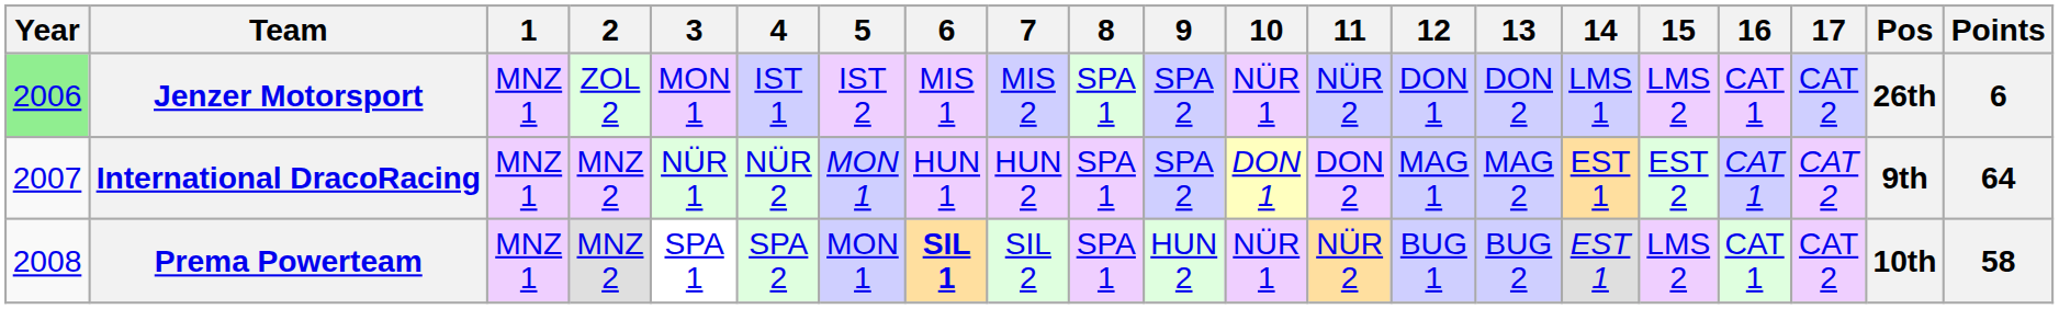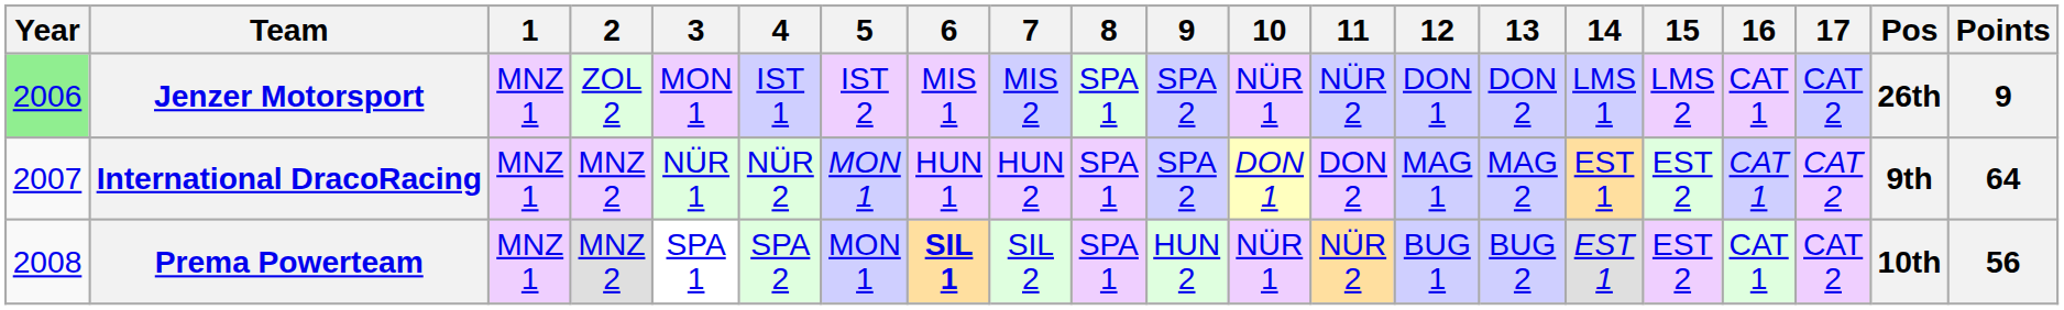Jenzer Motorsport | Points: 6 -> 9
Prema Powerteam | 15: LMS 2 -> EST 2
Prema Powerteam | Points: 58 -> 56
